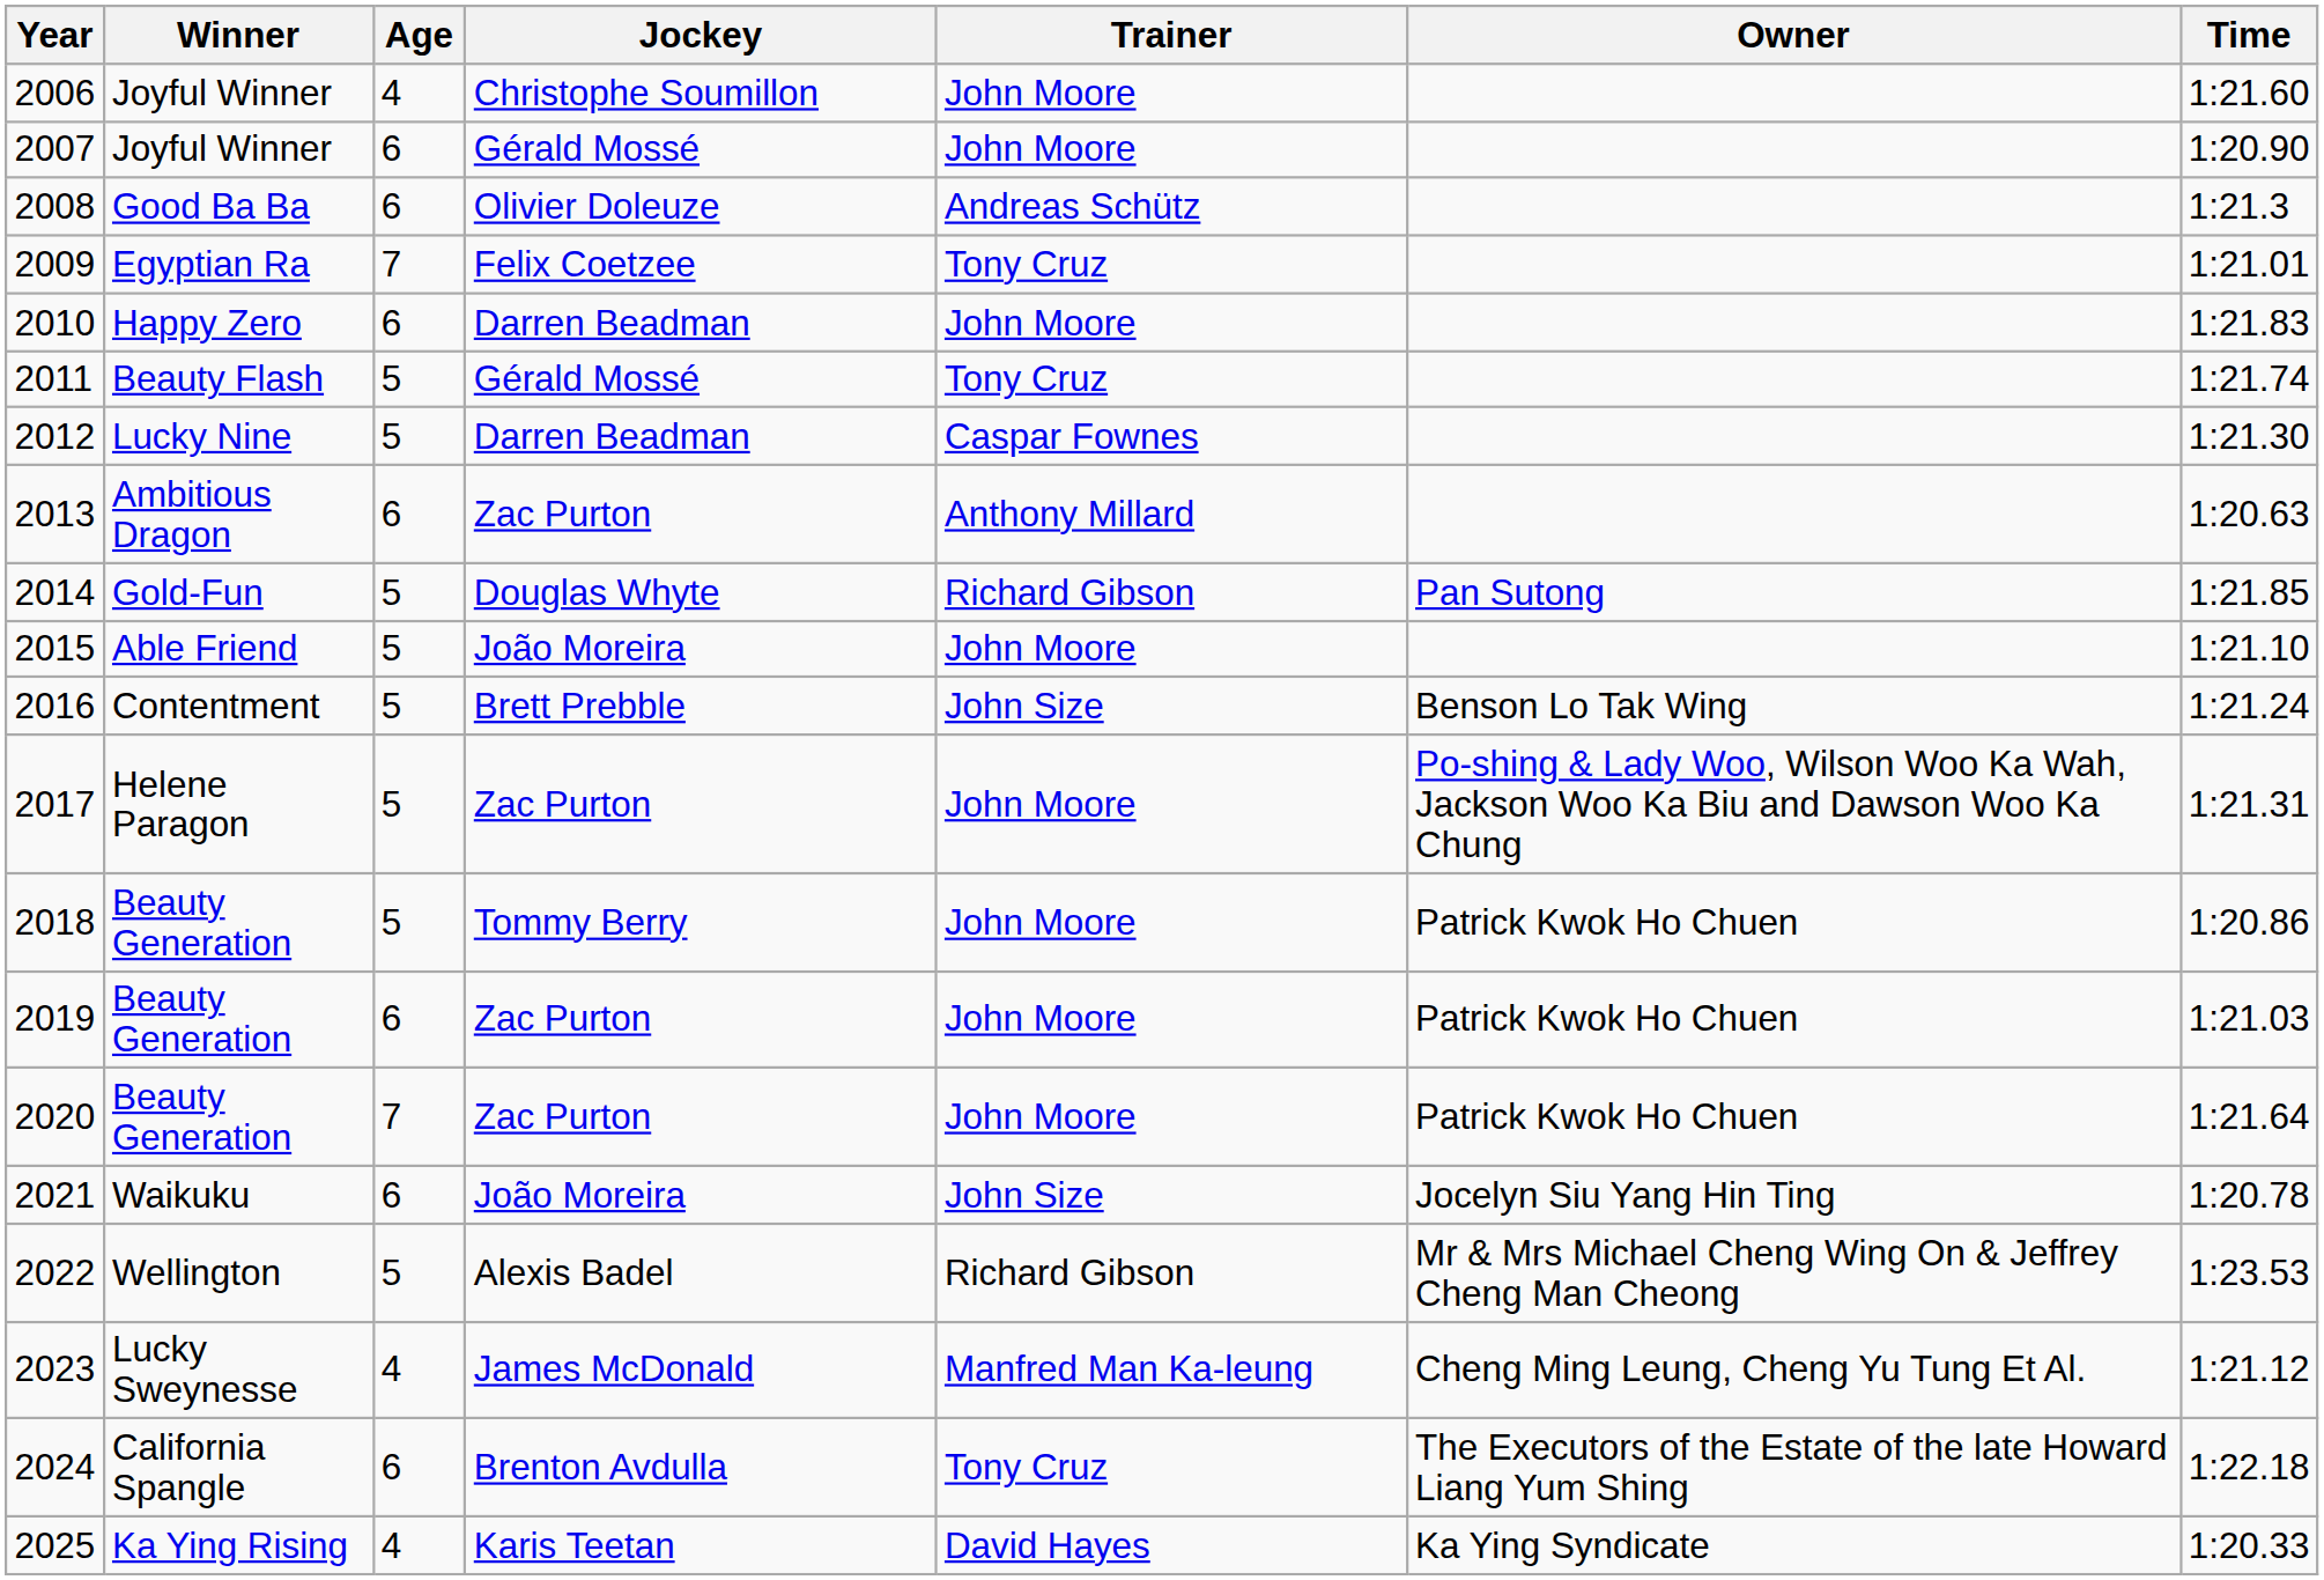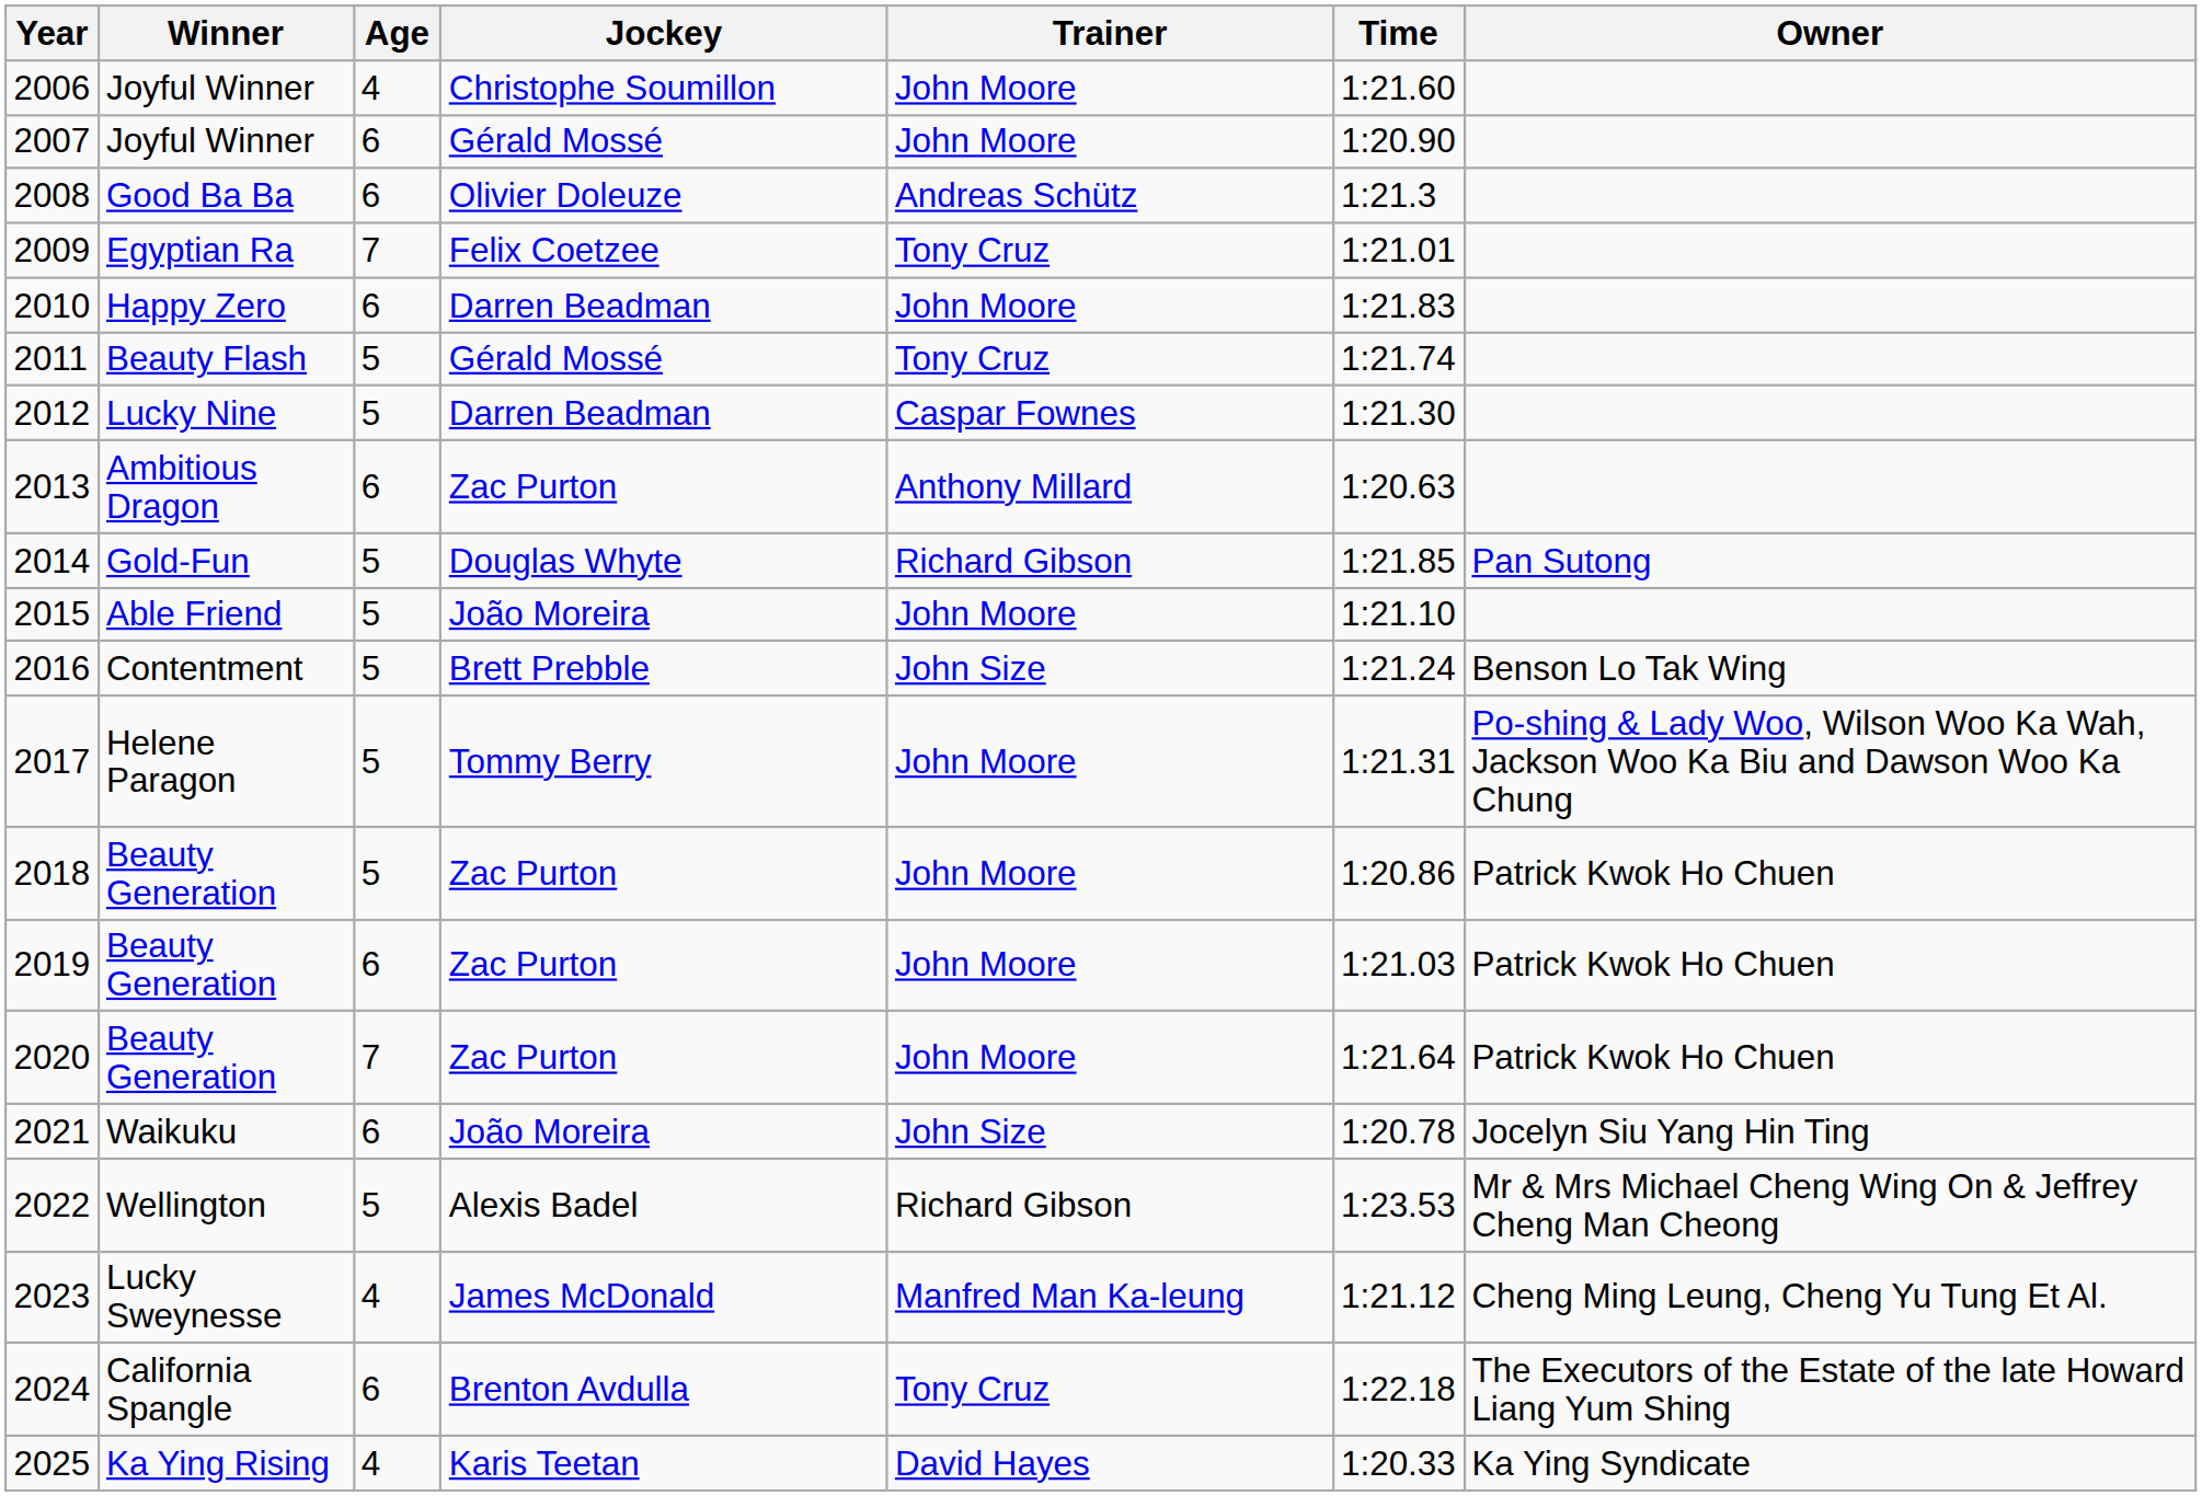columns swapped: Owner <-> Time
2017 | Jockey: Zac Purton -> Tommy Berry
2018 | Jockey: Tommy Berry -> Zac Purton
